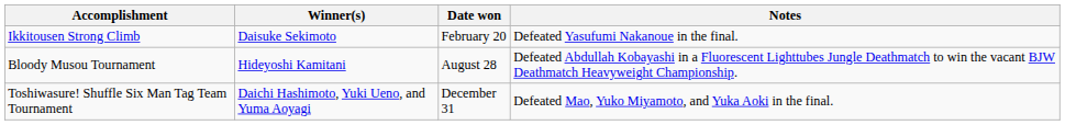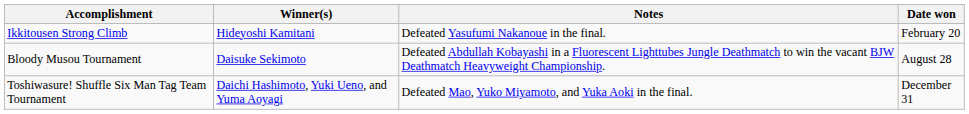columns swapped: Date won <-> Notes
Ikkitousen Strong Climb | Winner(s): Daisuke Sekimoto -> Hideyoshi Kamitani
Bloody Musou Tournament | Winner(s): Hideyoshi Kamitani -> Daisuke Sekimoto
